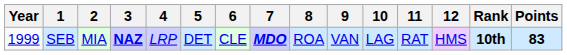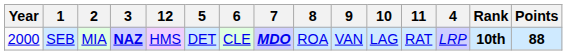columns swapped: 4 <-> 12
SEB | Year: 1999 -> 2000
SEB | Points: 83 -> 88
